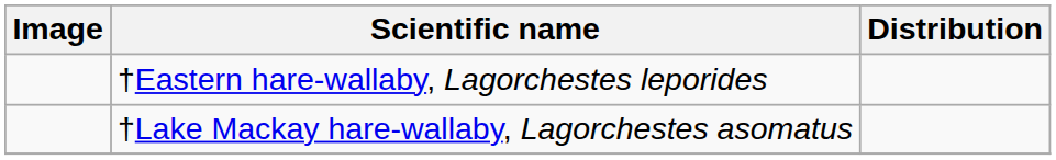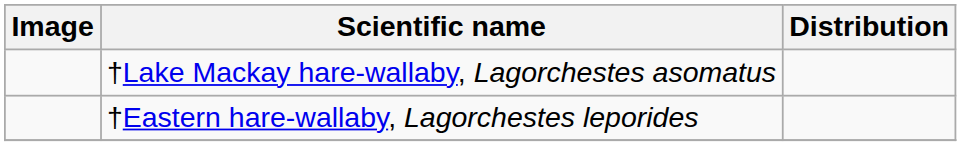rows swapped: †Lake Mackay hare-wallaby, Lagorchestes asomatus <-> †Eastern hare-wallaby, Lagorchestes leporides
